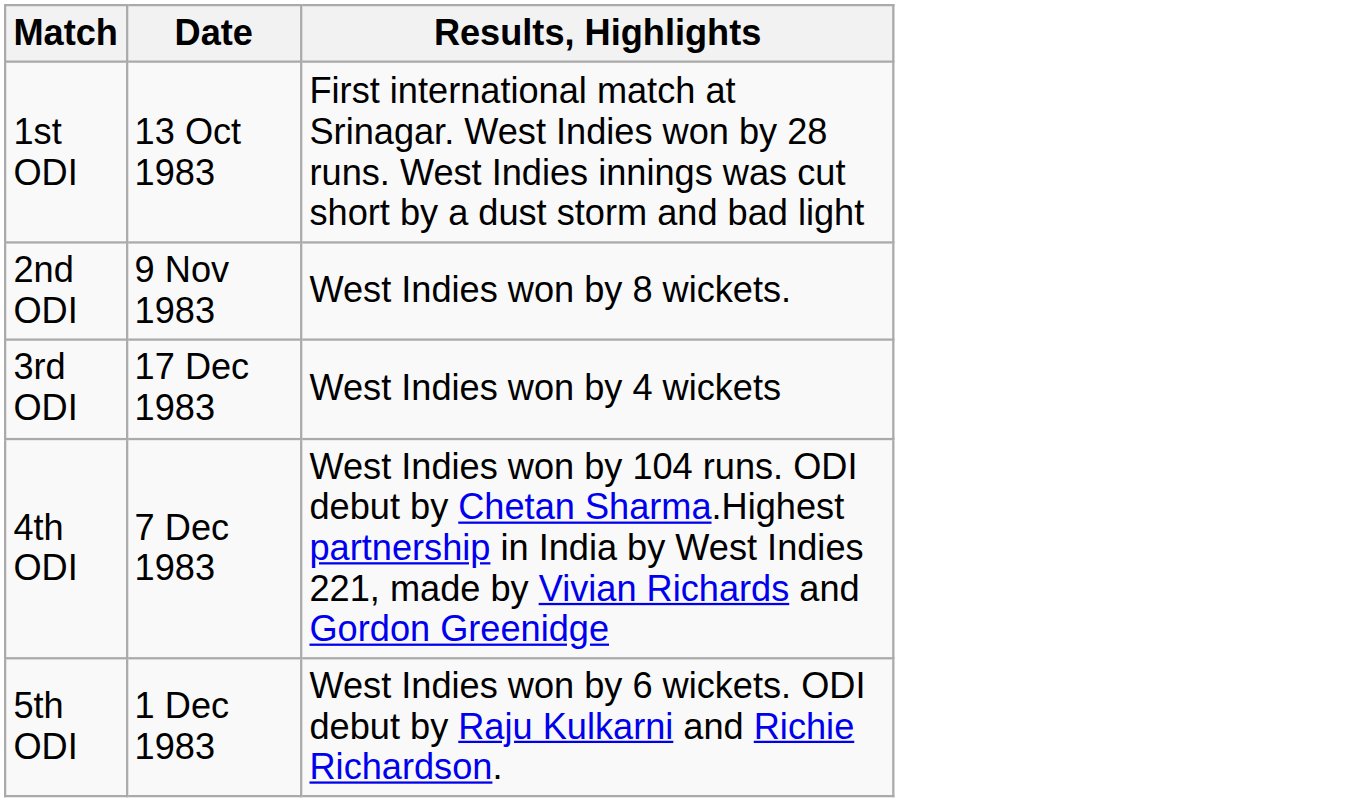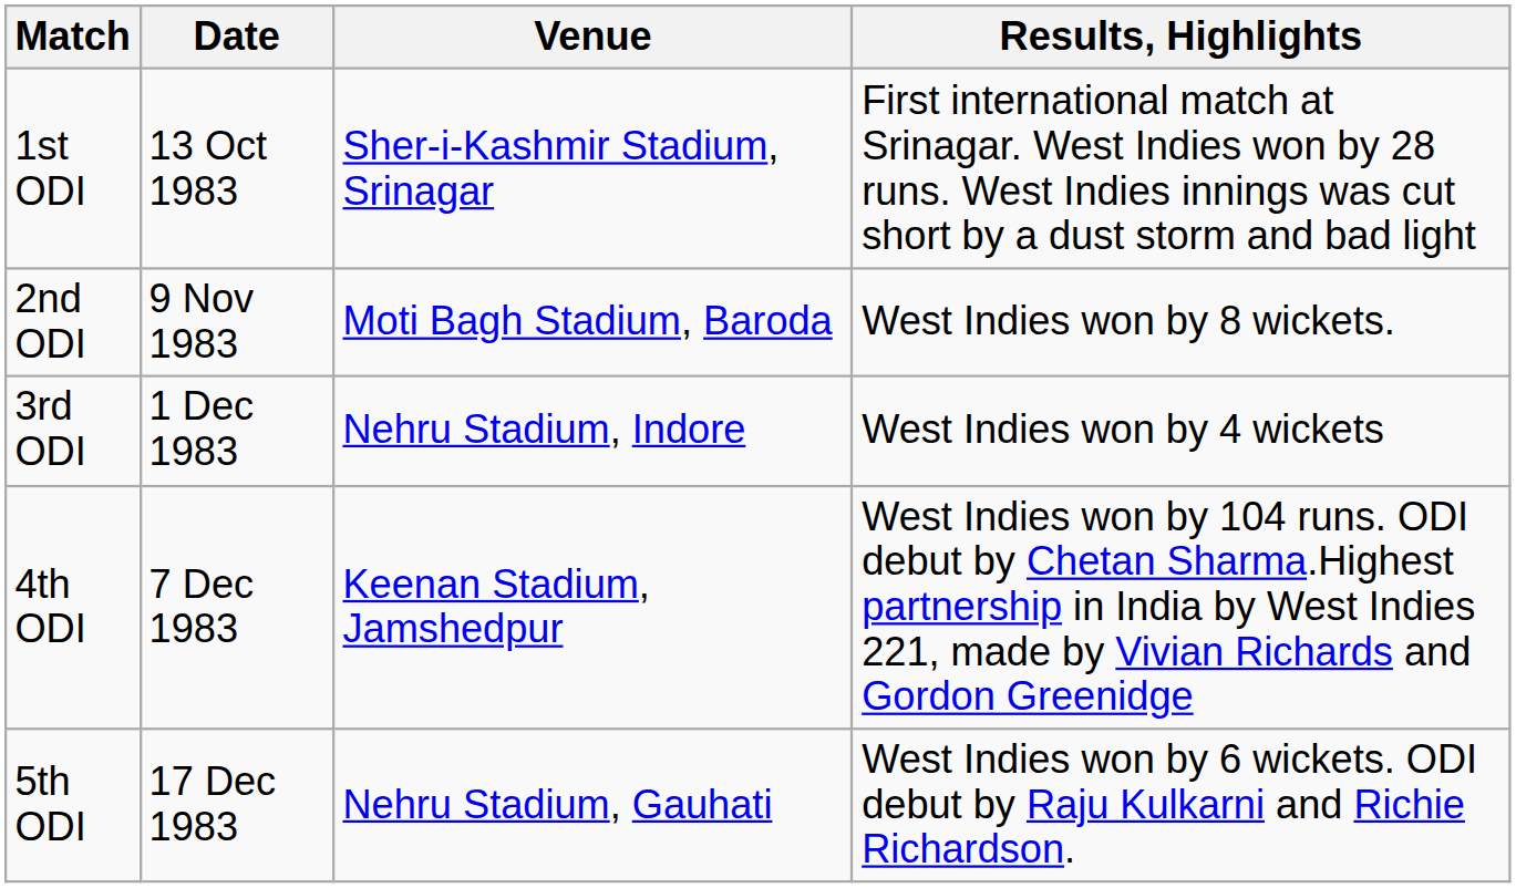+ column: Venue | Sher-i-Kashmir Stadium, Srinagar | Moti Bagh Stadium, Baroda | Nehru Stadium, Indore | Keenan Stadium, Jamshedpur | Nehru Stadium, Gauhati
3rd ODI | Date: 17 Dec 1983 -> 1 Dec 1983
5th ODI | Date: 1 Dec 1983 -> 17 Dec 1983
